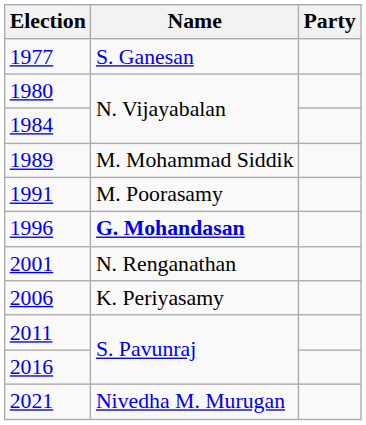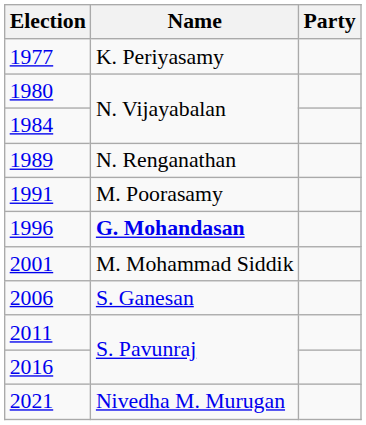1977 | Name: S. Ganesan -> K. Periyasamy
1989 | Name: M. Mohammad Siddik -> N. Renganathan
2001 | Name: N. Renganathan -> M. Mohammad Siddik
2006 | Name: K. Periyasamy -> S. Ganesan
